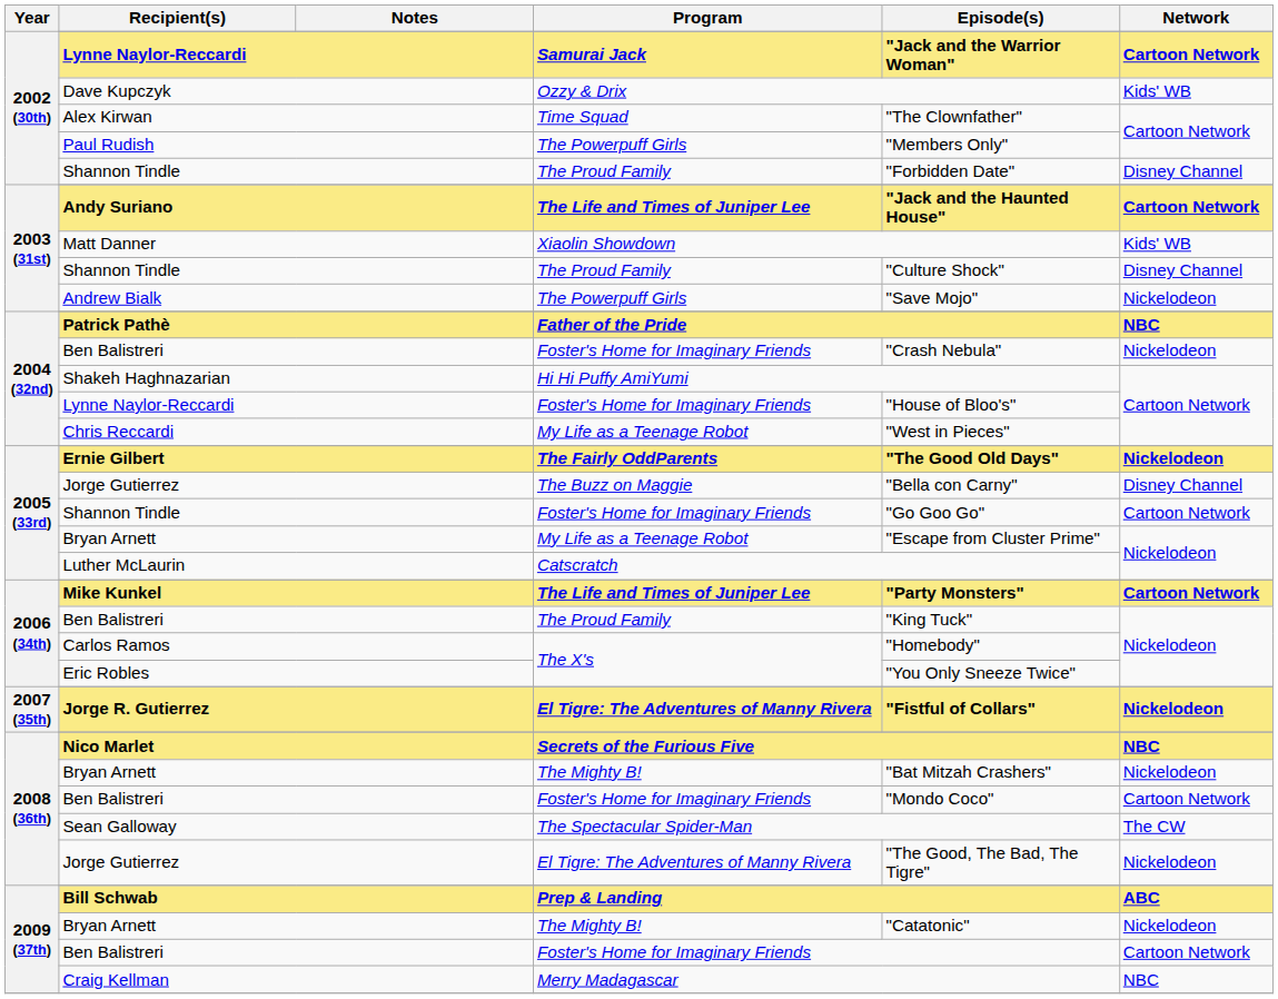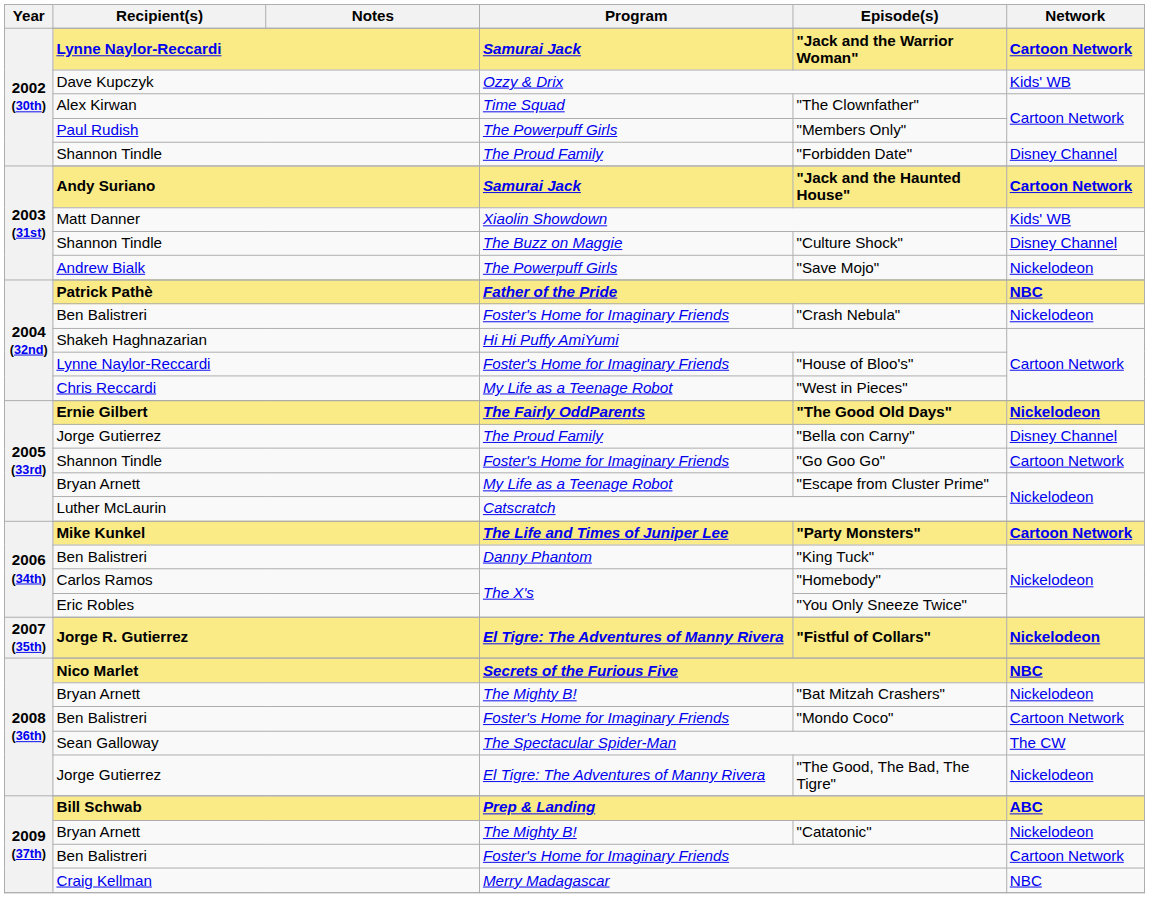Andy Suriano | Program: The Life and Times of Juniper Lee -> Samurai Jack
2003 (31st) / Shannon Tindle | Program: The Proud Family -> The Buzz on Maggie
2005 (33rd) / Jorge Gutierrez | Program: The Buzz on Maggie -> The Proud Family
2006 (34th) / Ben Balistreri | Program: The Proud Family -> Danny Phantom
